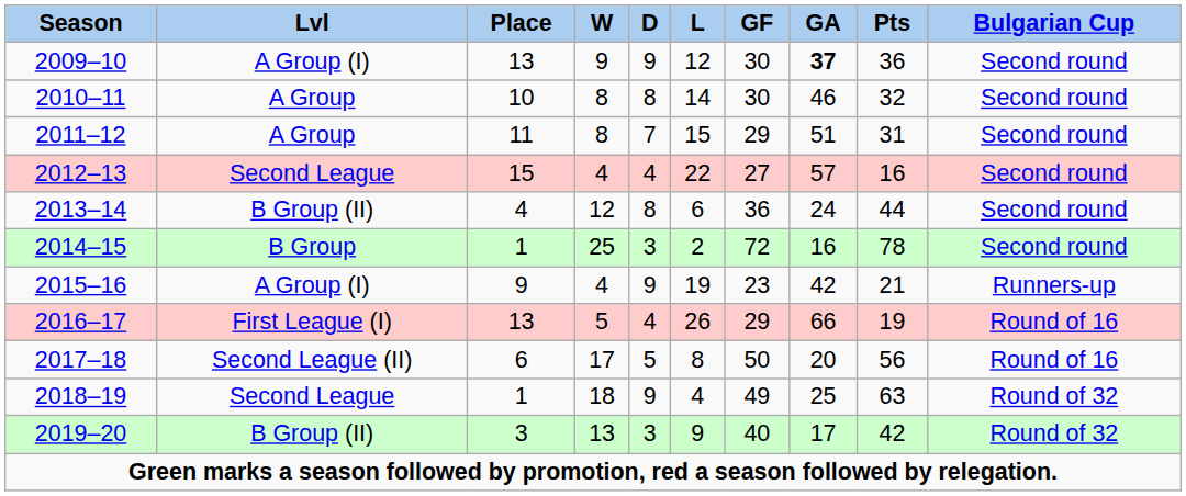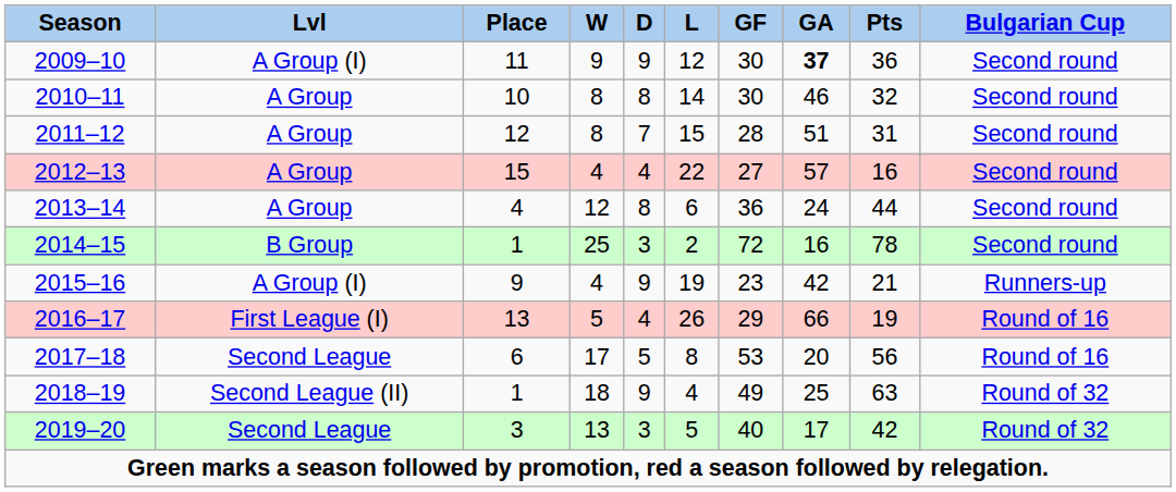2009–10 | Place: 13 -> 11
2011–12 | Place: 11 -> 12
2011–12 | GF: 29 -> 28
2012–13 | Lvl: Second League -> A Group
2013–14 | Lvl: B Group (II) -> A Group
2017–18 | Lvl: Second League (II) -> Second League
2017–18 | GF: 50 -> 53
2018–19 | Lvl: Second League -> Second League (II)
2019–20 | Lvl: B Group (II) -> Second League
2019–20 | L: 9 -> 5
